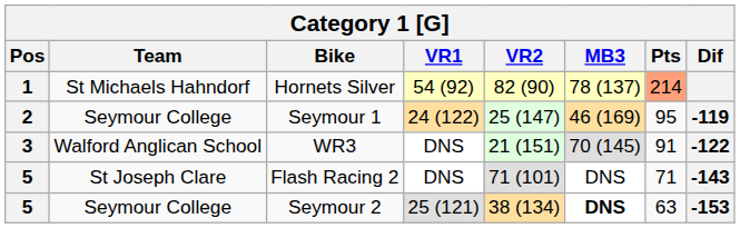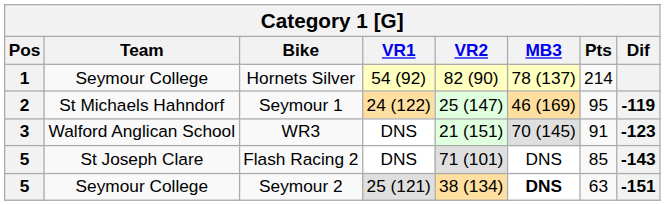Hornets Silver | Team: St Michaels Hahndorf -> Seymour College
Hornets Silver | Pts: lightsalmon background -> no background
Seymour 1 | Team: Seymour College -> St Michaels Hahndorf
WR3 | Dif: -122 -> -123
Flash Racing 2 | Pts: 71 -> 85
Seymour 2 | Dif: -153 -> -151
